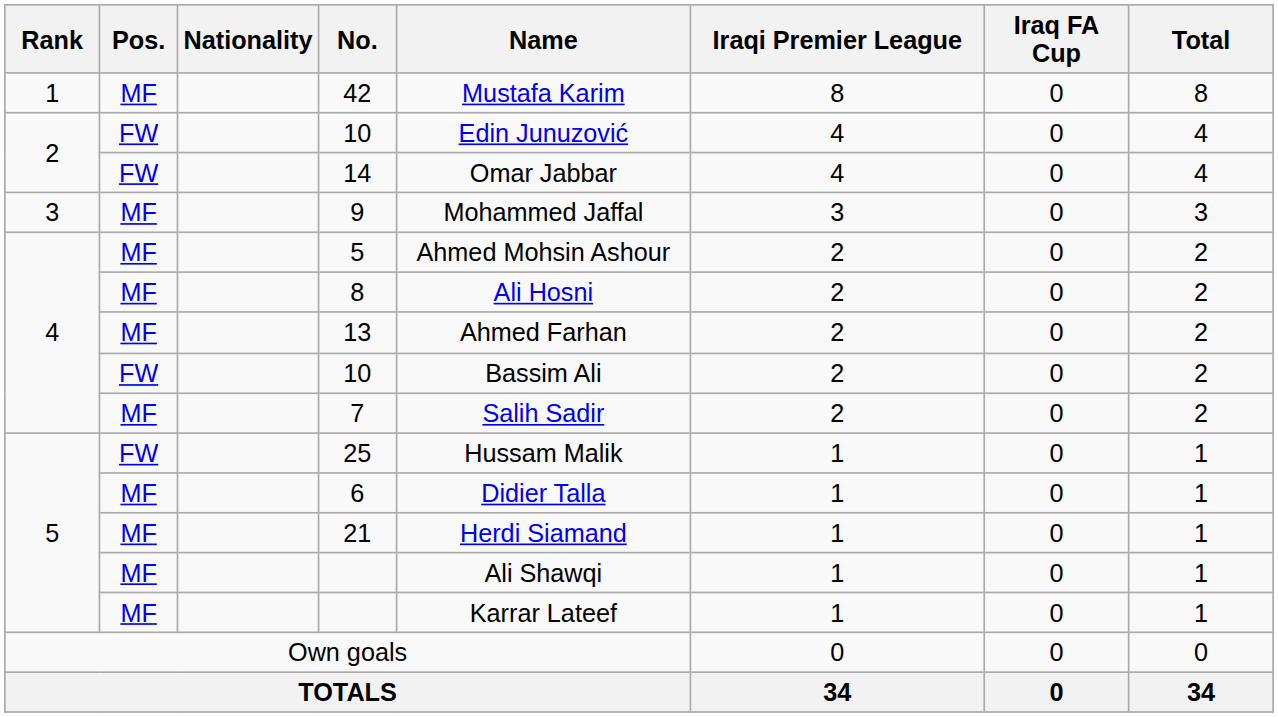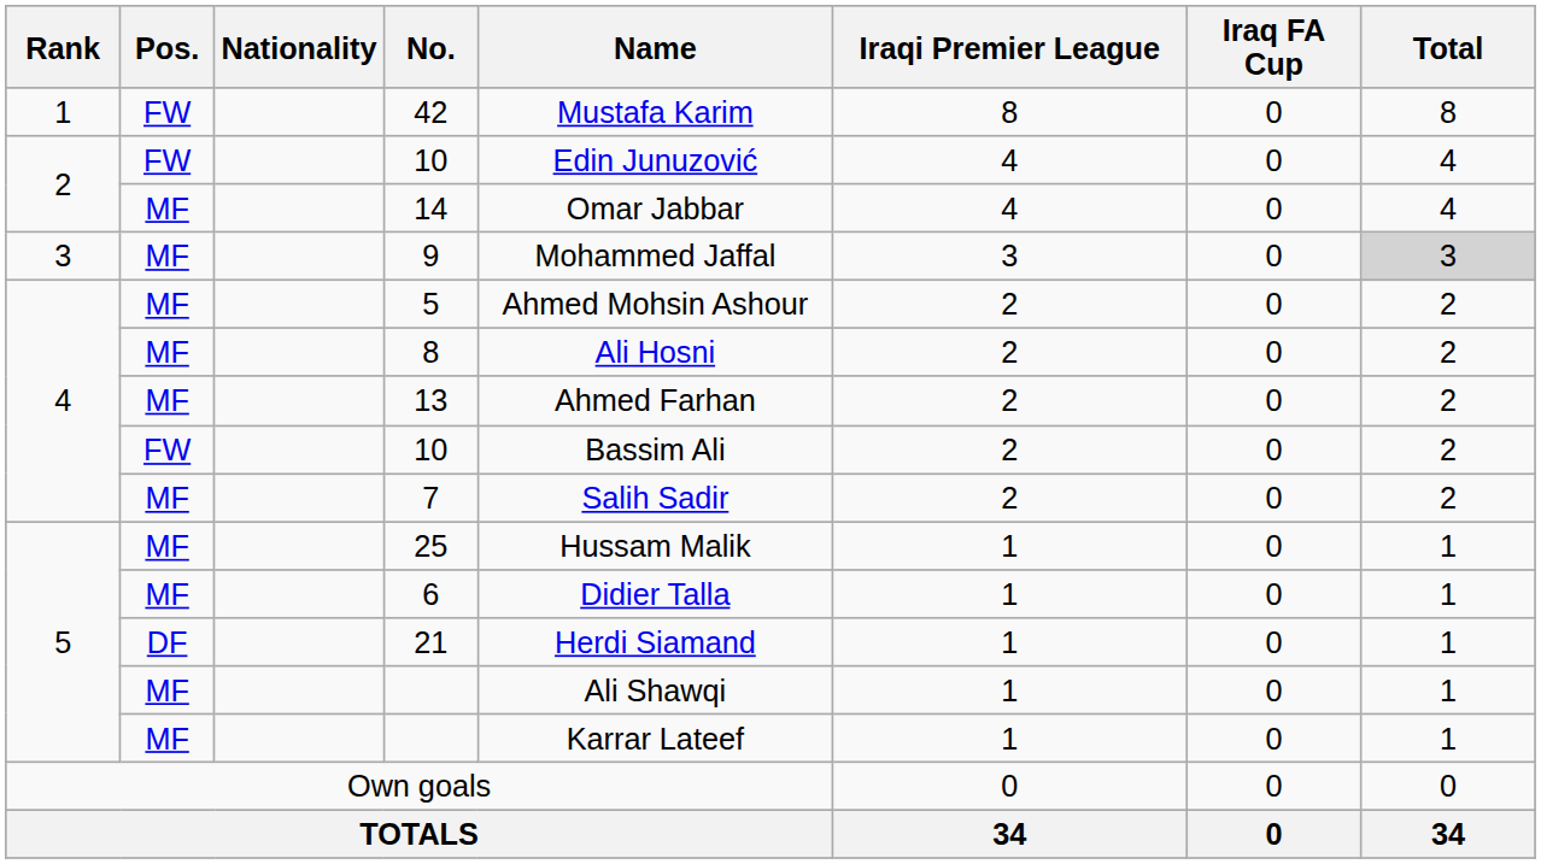42 | Pos.: MF -> FW
14 | Pos.: FW -> MF
9 | Total: no background -> lightgrey background
25 | Pos.: FW -> MF
21 | Pos.: MF -> DF
